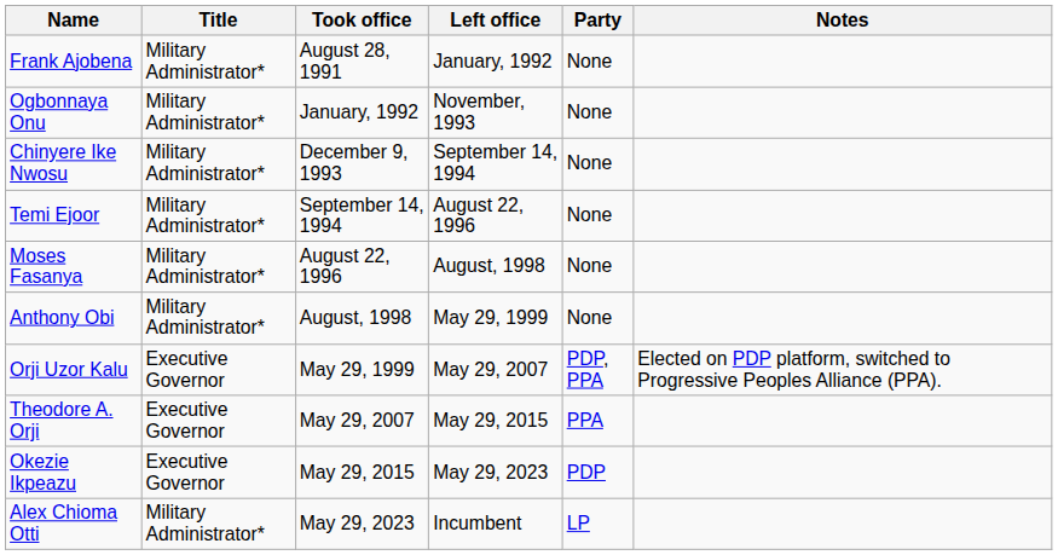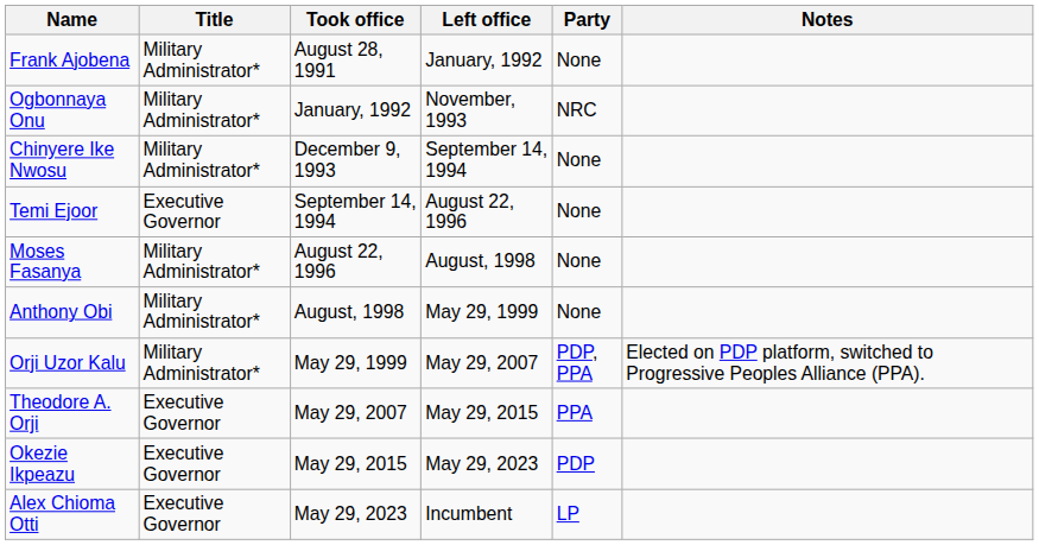Ogbonnaya Onu | Party: None -> NRC
Temi Ejoor | Title: Military Administrator* -> Executive Governor
Orji Uzor Kalu | Title: Executive Governor -> Military Administrator*
Alex Chioma Otti | Title: Military Administrator* -> Executive Governor
